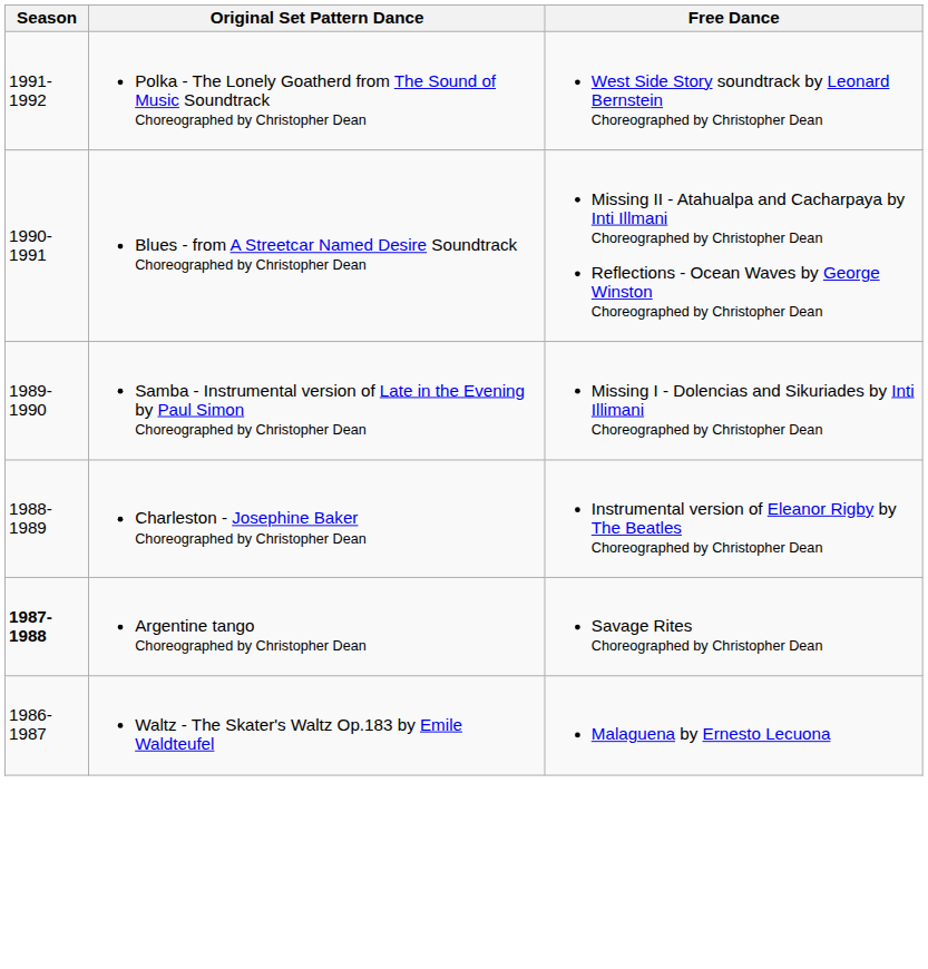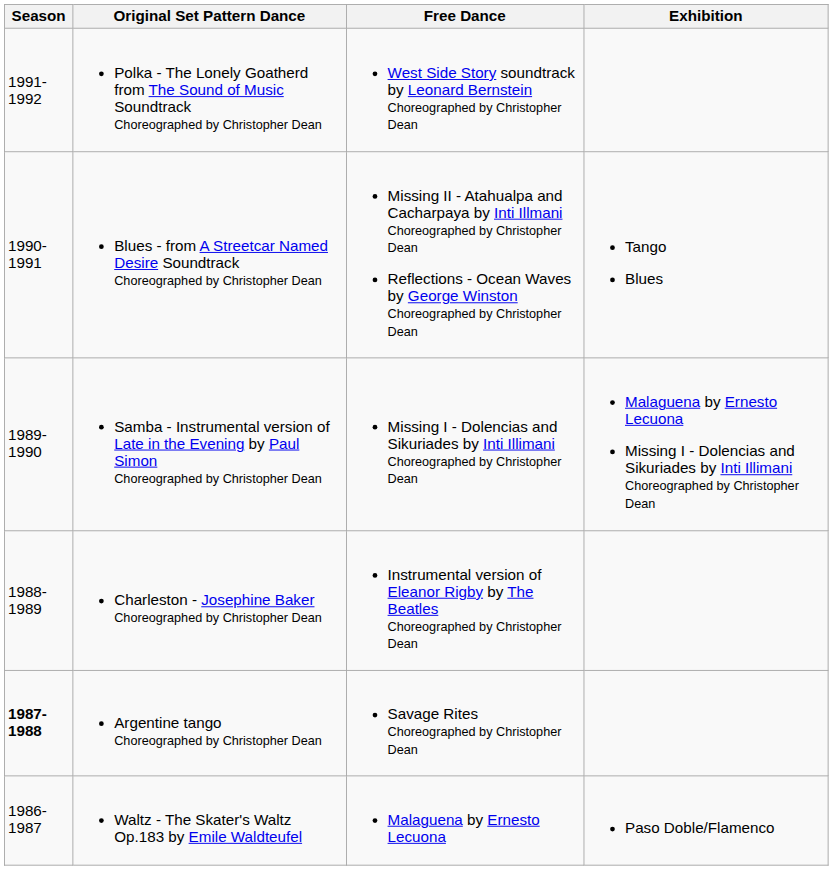+ column: Exhibition | Tango Blues | Malaguena by Ernesto Lecuona Missing I - Dolencias and Sikuriades by Inti Illimani Choreographed by Christopher Dean | Paso Doble/Flamenco
